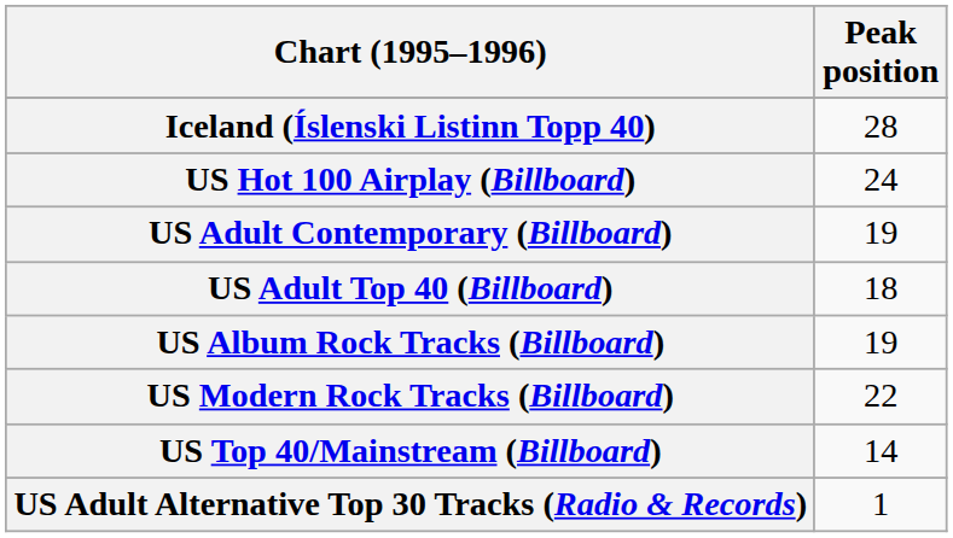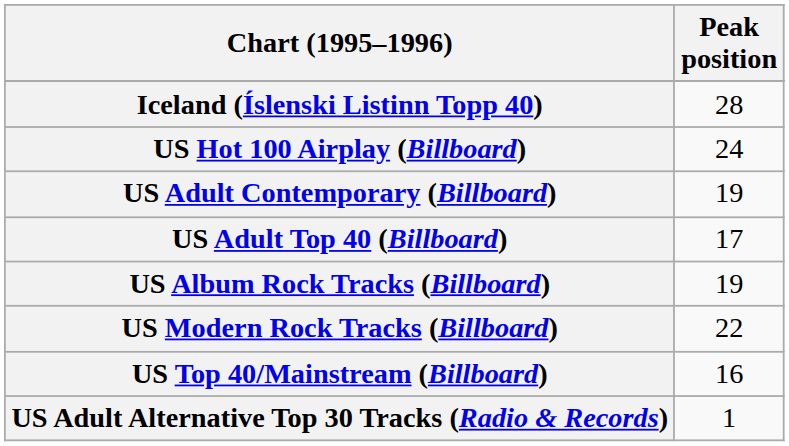US Adult Top 40 (Billboard) | Peak position: 18 -> 17
US Top 40/Mainstream (Billboard) | Peak position: 14 -> 16
